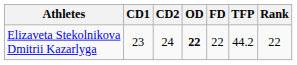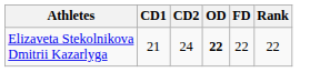- column: TFP | 44.2
Elizaveta Stekolnikova Dmitrii Kazarlyga | CD1: 23 -> 21
